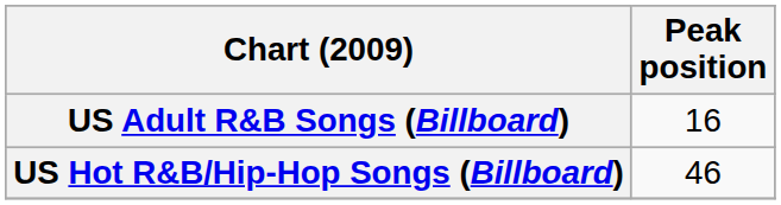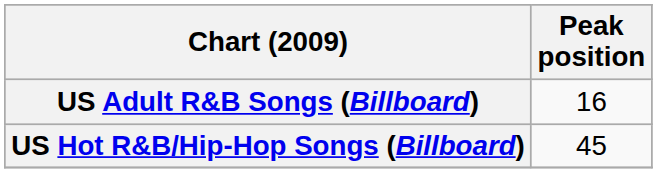US Hot R&B/Hip-Hop Songs (Billboard) | Peak position: 46 -> 45
